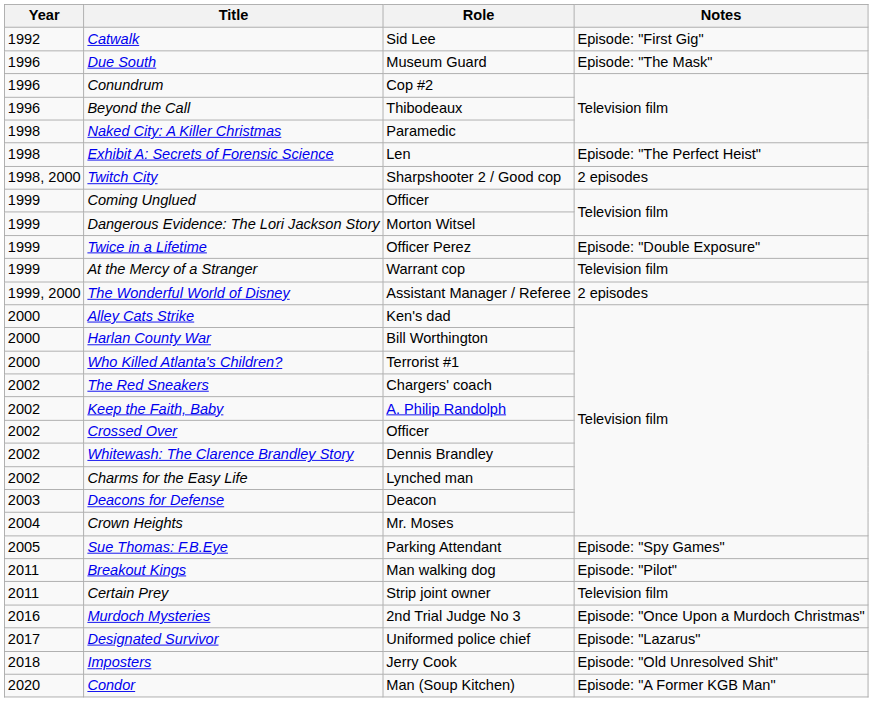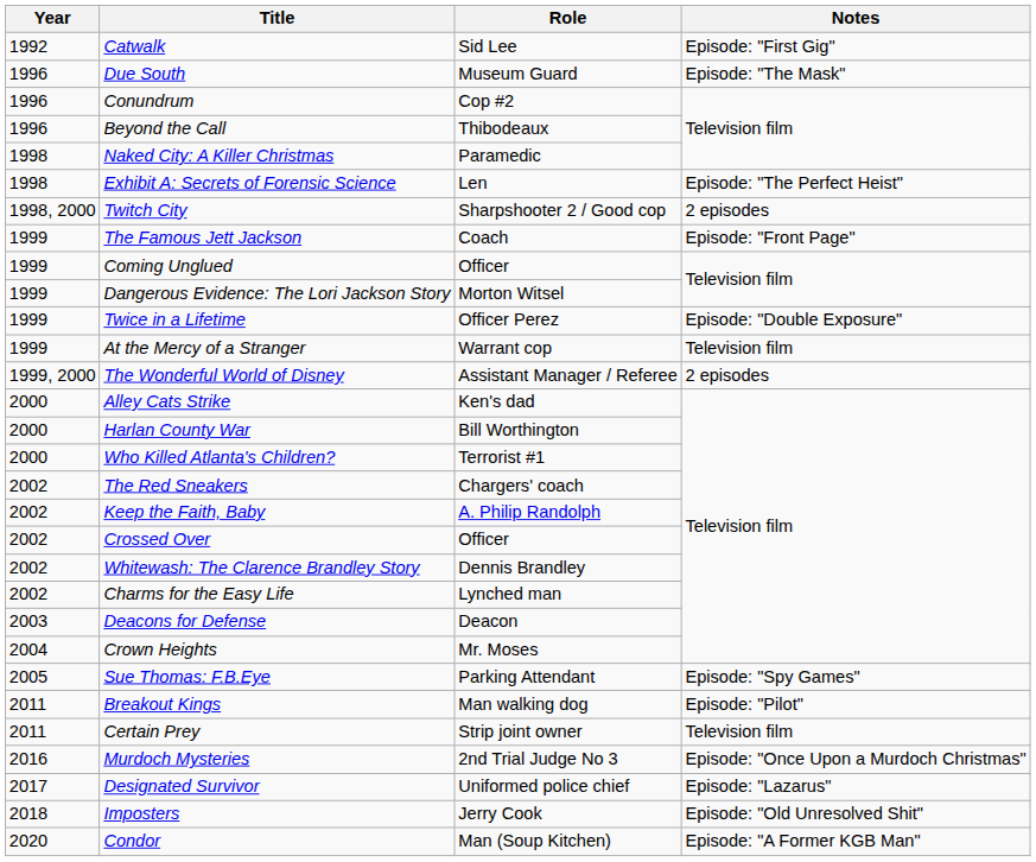+ row: 1999 | The Famous Jett Jackson | Coach | Episode: "Front Page"
